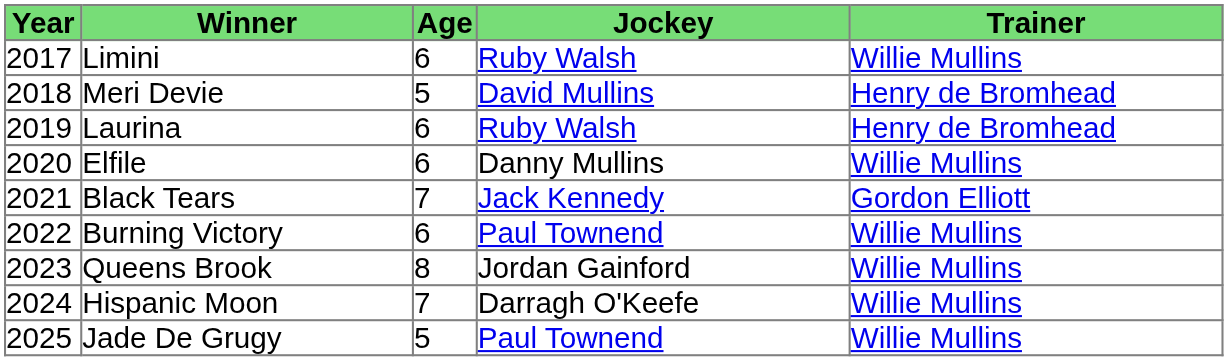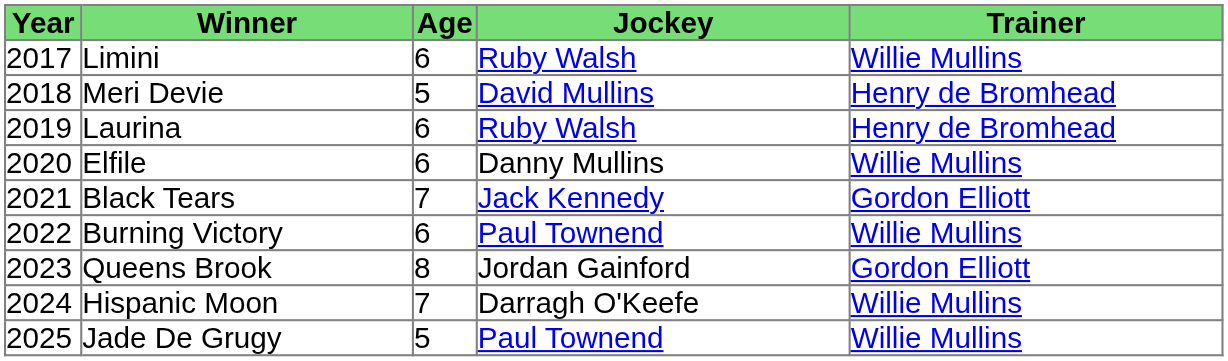Queens Brook | Trainer: Willie Mullins -> Gordon Elliott
